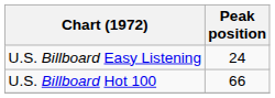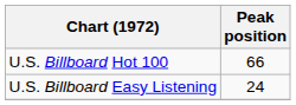rows swapped: U.S. Billboard Hot 100 <-> U.S. Billboard Easy Listening
